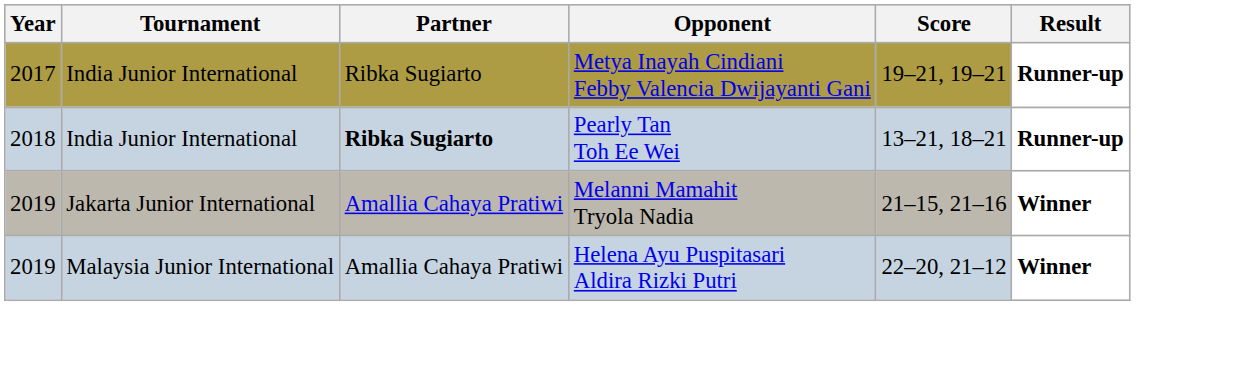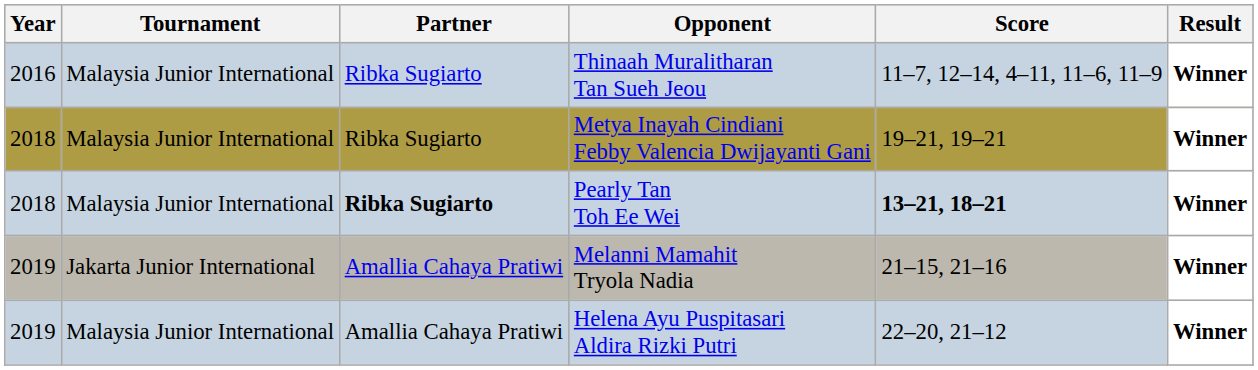+ row: 2016 | Malaysia Junior International | Ribka Sugiarto | Thinaah Muralitharan Tan Sueh Jeou | 11–7, 12–14, 4–11, 11–6, 11–9 | Winner
Metya Inayah Cindiani Febby Valencia Dwijayanti Gani | Year: 2017 -> 2018
Metya Inayah Cindiani Febby Valencia Dwijayanti Gani | Tournament: India Junior International -> Malaysia Junior International
Metya Inayah Cindiani Febby Valencia Dwijayanti Gani | Result: Runner-up -> Winner
Pearly Tan Toh Ee Wei | Tournament: India Junior International -> Malaysia Junior International
Pearly Tan Toh Ee Wei | Score: normal -> bold
Pearly Tan Toh Ee Wei | Result: Runner-up -> Winner
